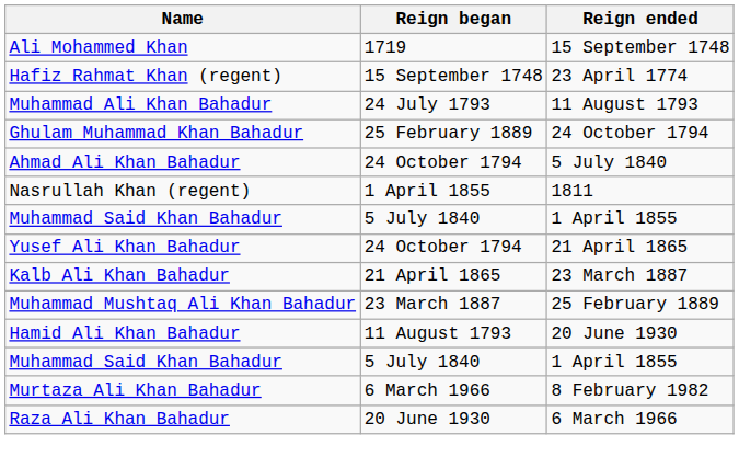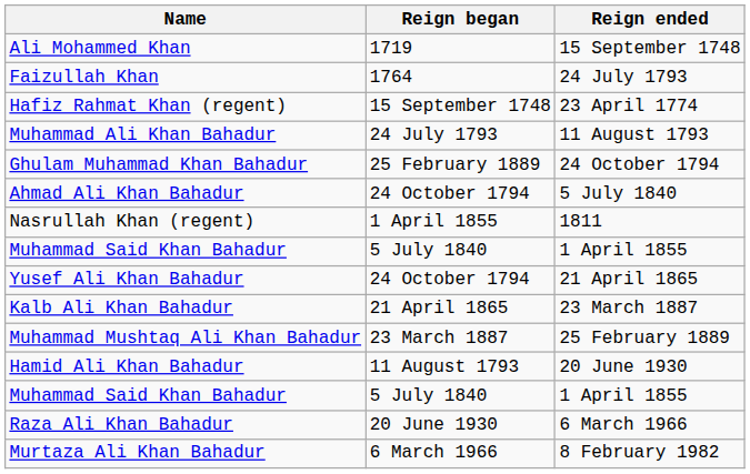+ row: Faizullah Khan | 1764 | 24 July 1793
rows swapped: Raza Ali Khan Bahadur <-> Murtaza Ali Khan Bahadur
